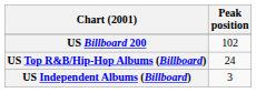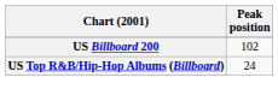- row: US Independent Albums (Billboard) | 3
